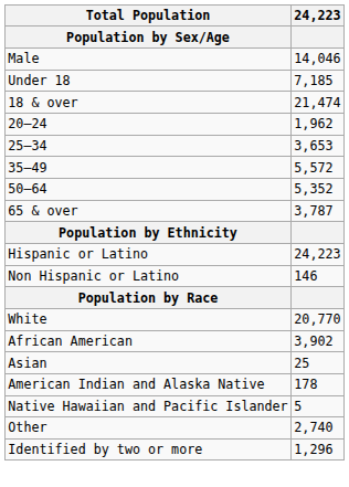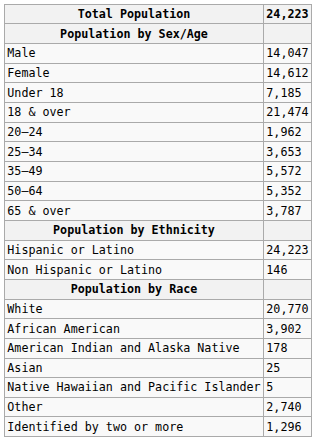Male | 24,223: 14,046 -> 14,047
+ row: Female | 14,612
rows swapped: Asian <-> American Indian and Alaska Native
